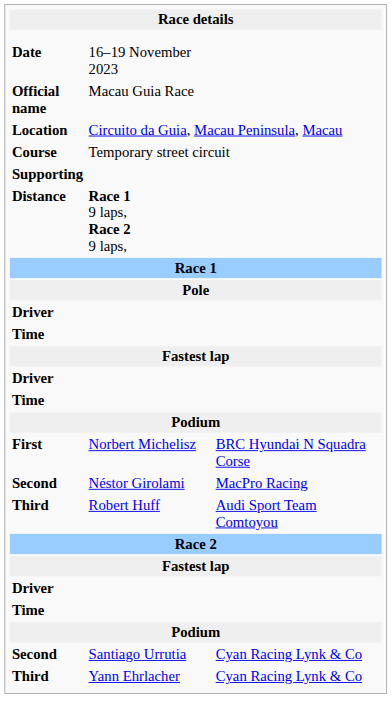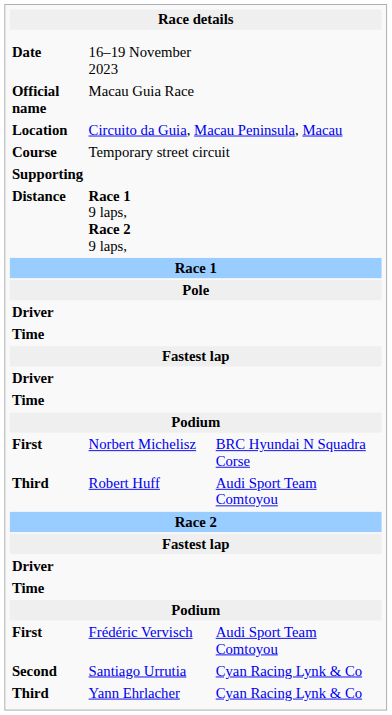- row: Second | Néstor Girolami | MacPro Racing
+ row: First | Frédéric Vervisch | Audi Sport Team Comtoyou
